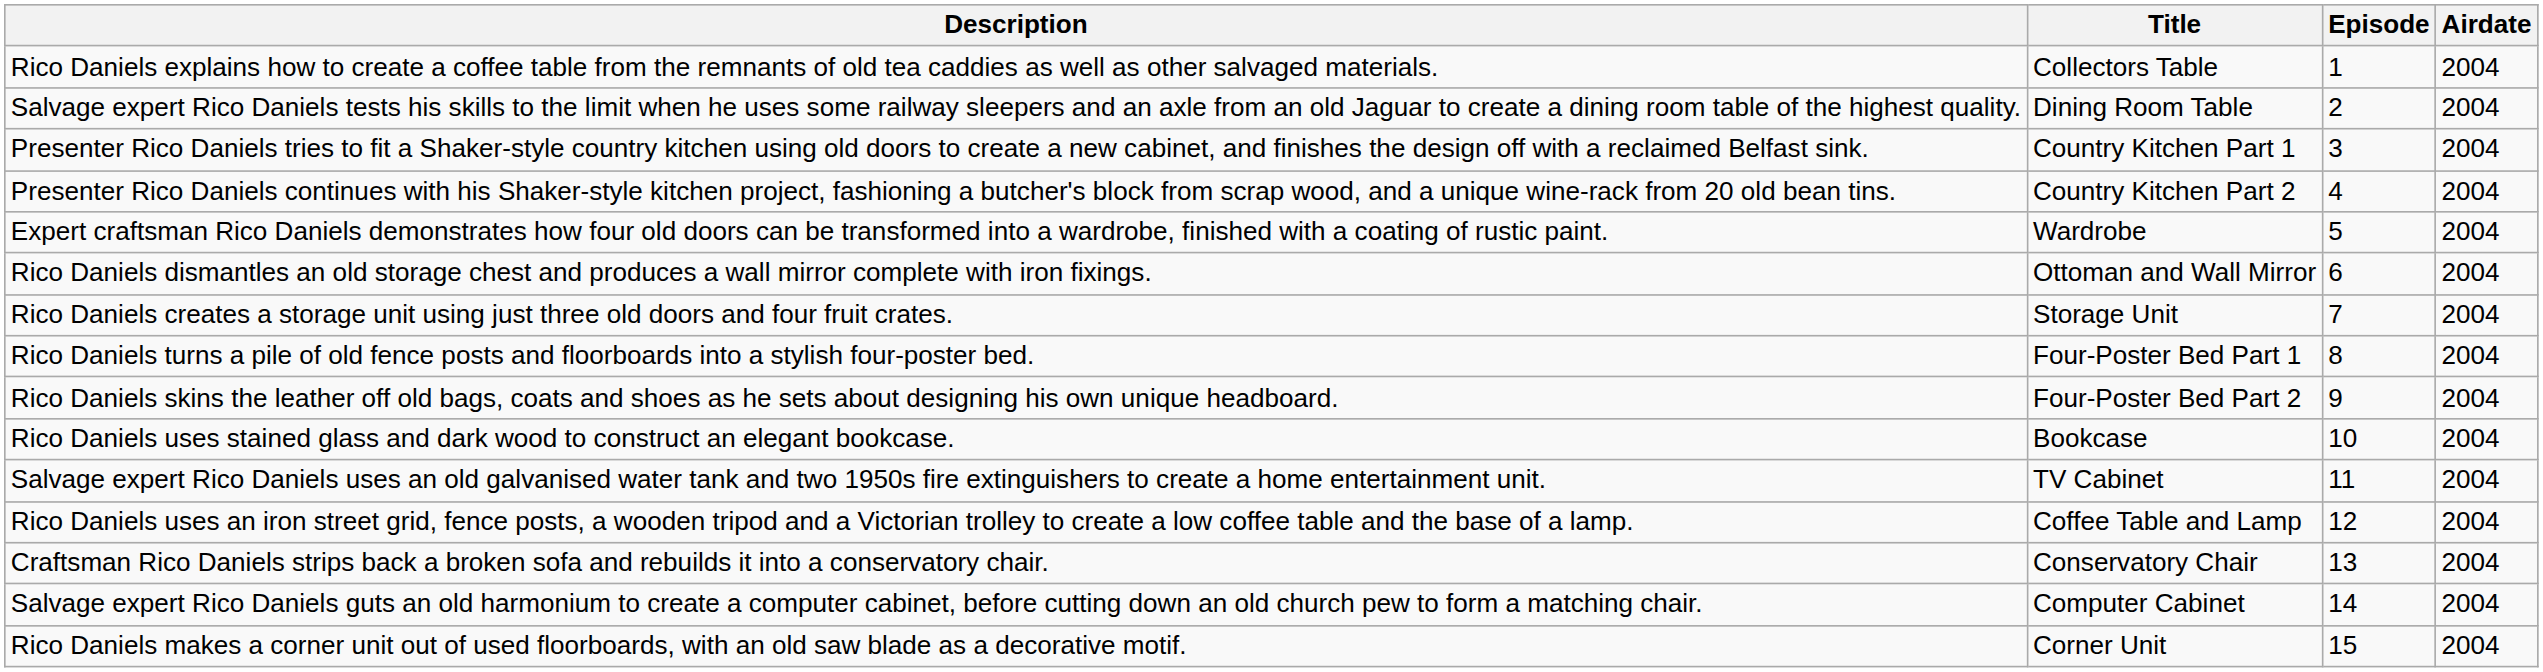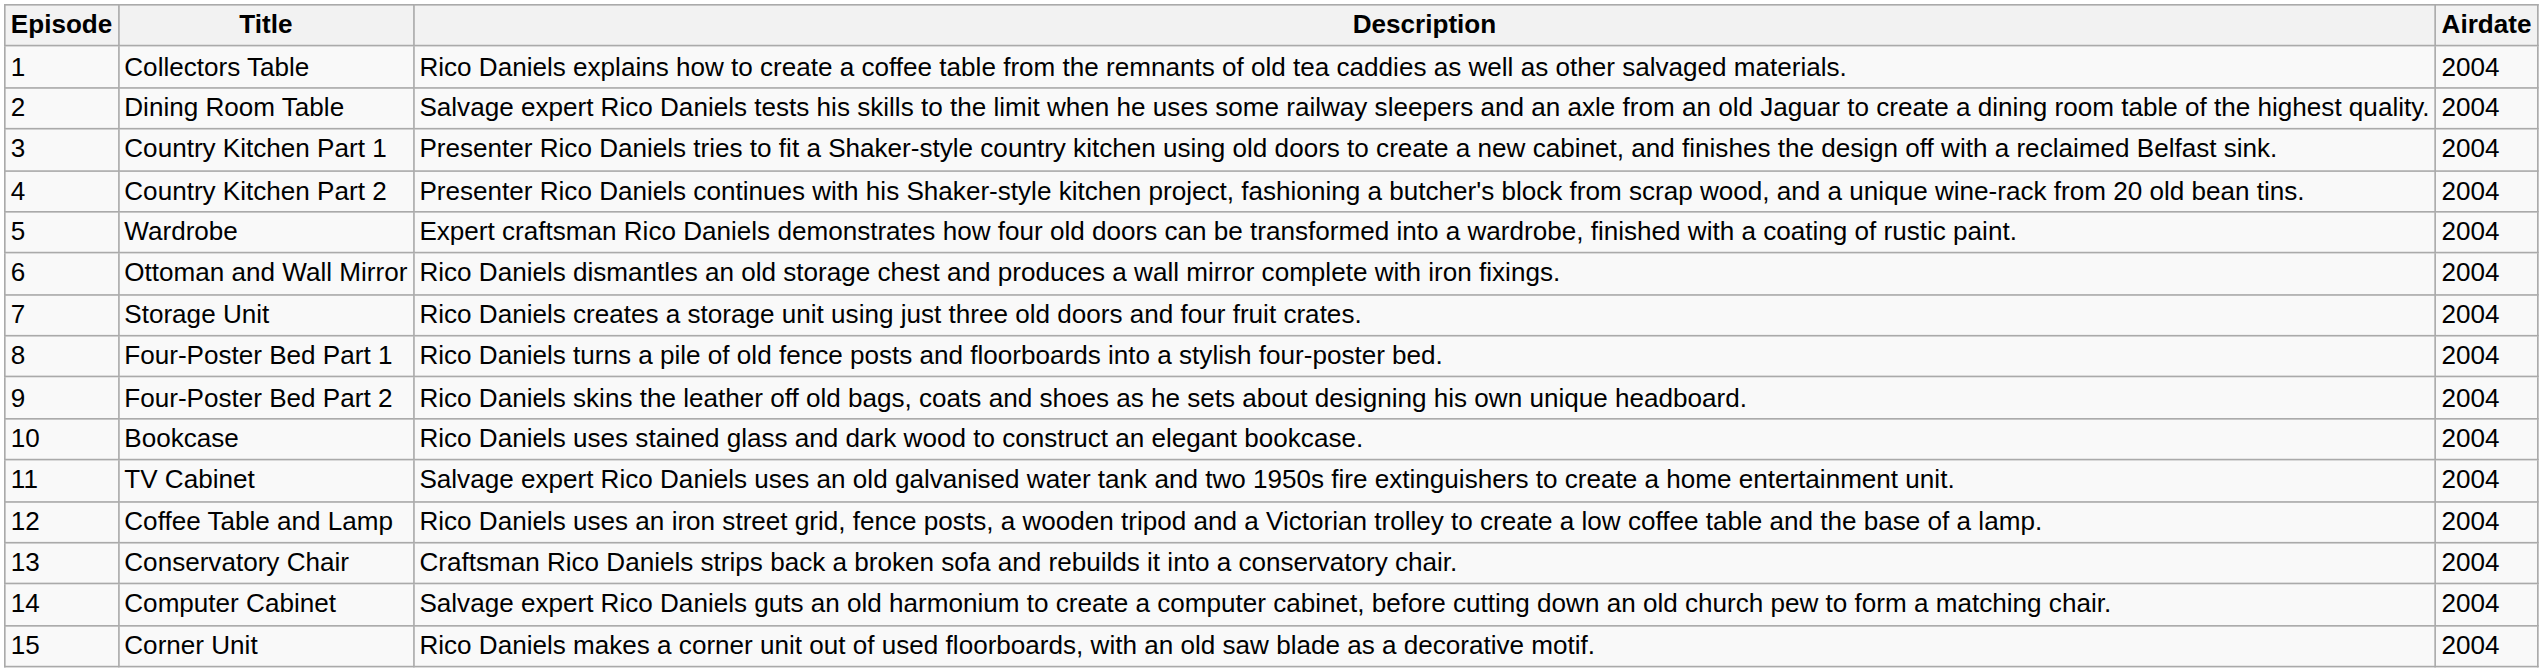columns swapped: Episode <-> Description
